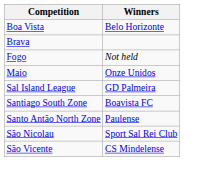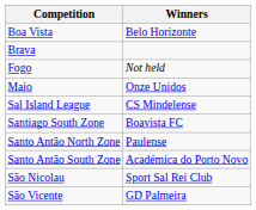Sal Island League | Winners: GD Palmeira -> CS Mindelense
+ row: Santo Antão South Zone | Académica do Porto Novo
São Vicente | Winners: CS Mindelense -> GD Palmeira
